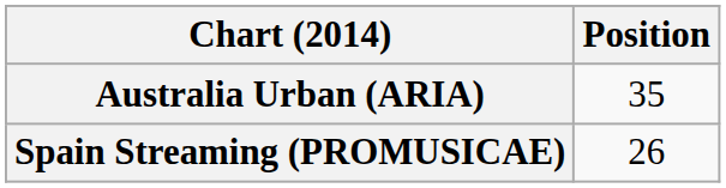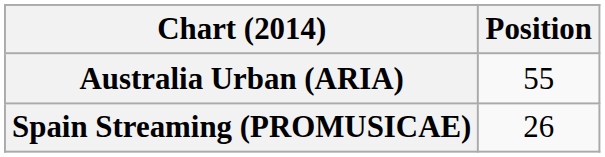Australia Urban (ARIA) | Position: 35 -> 55
